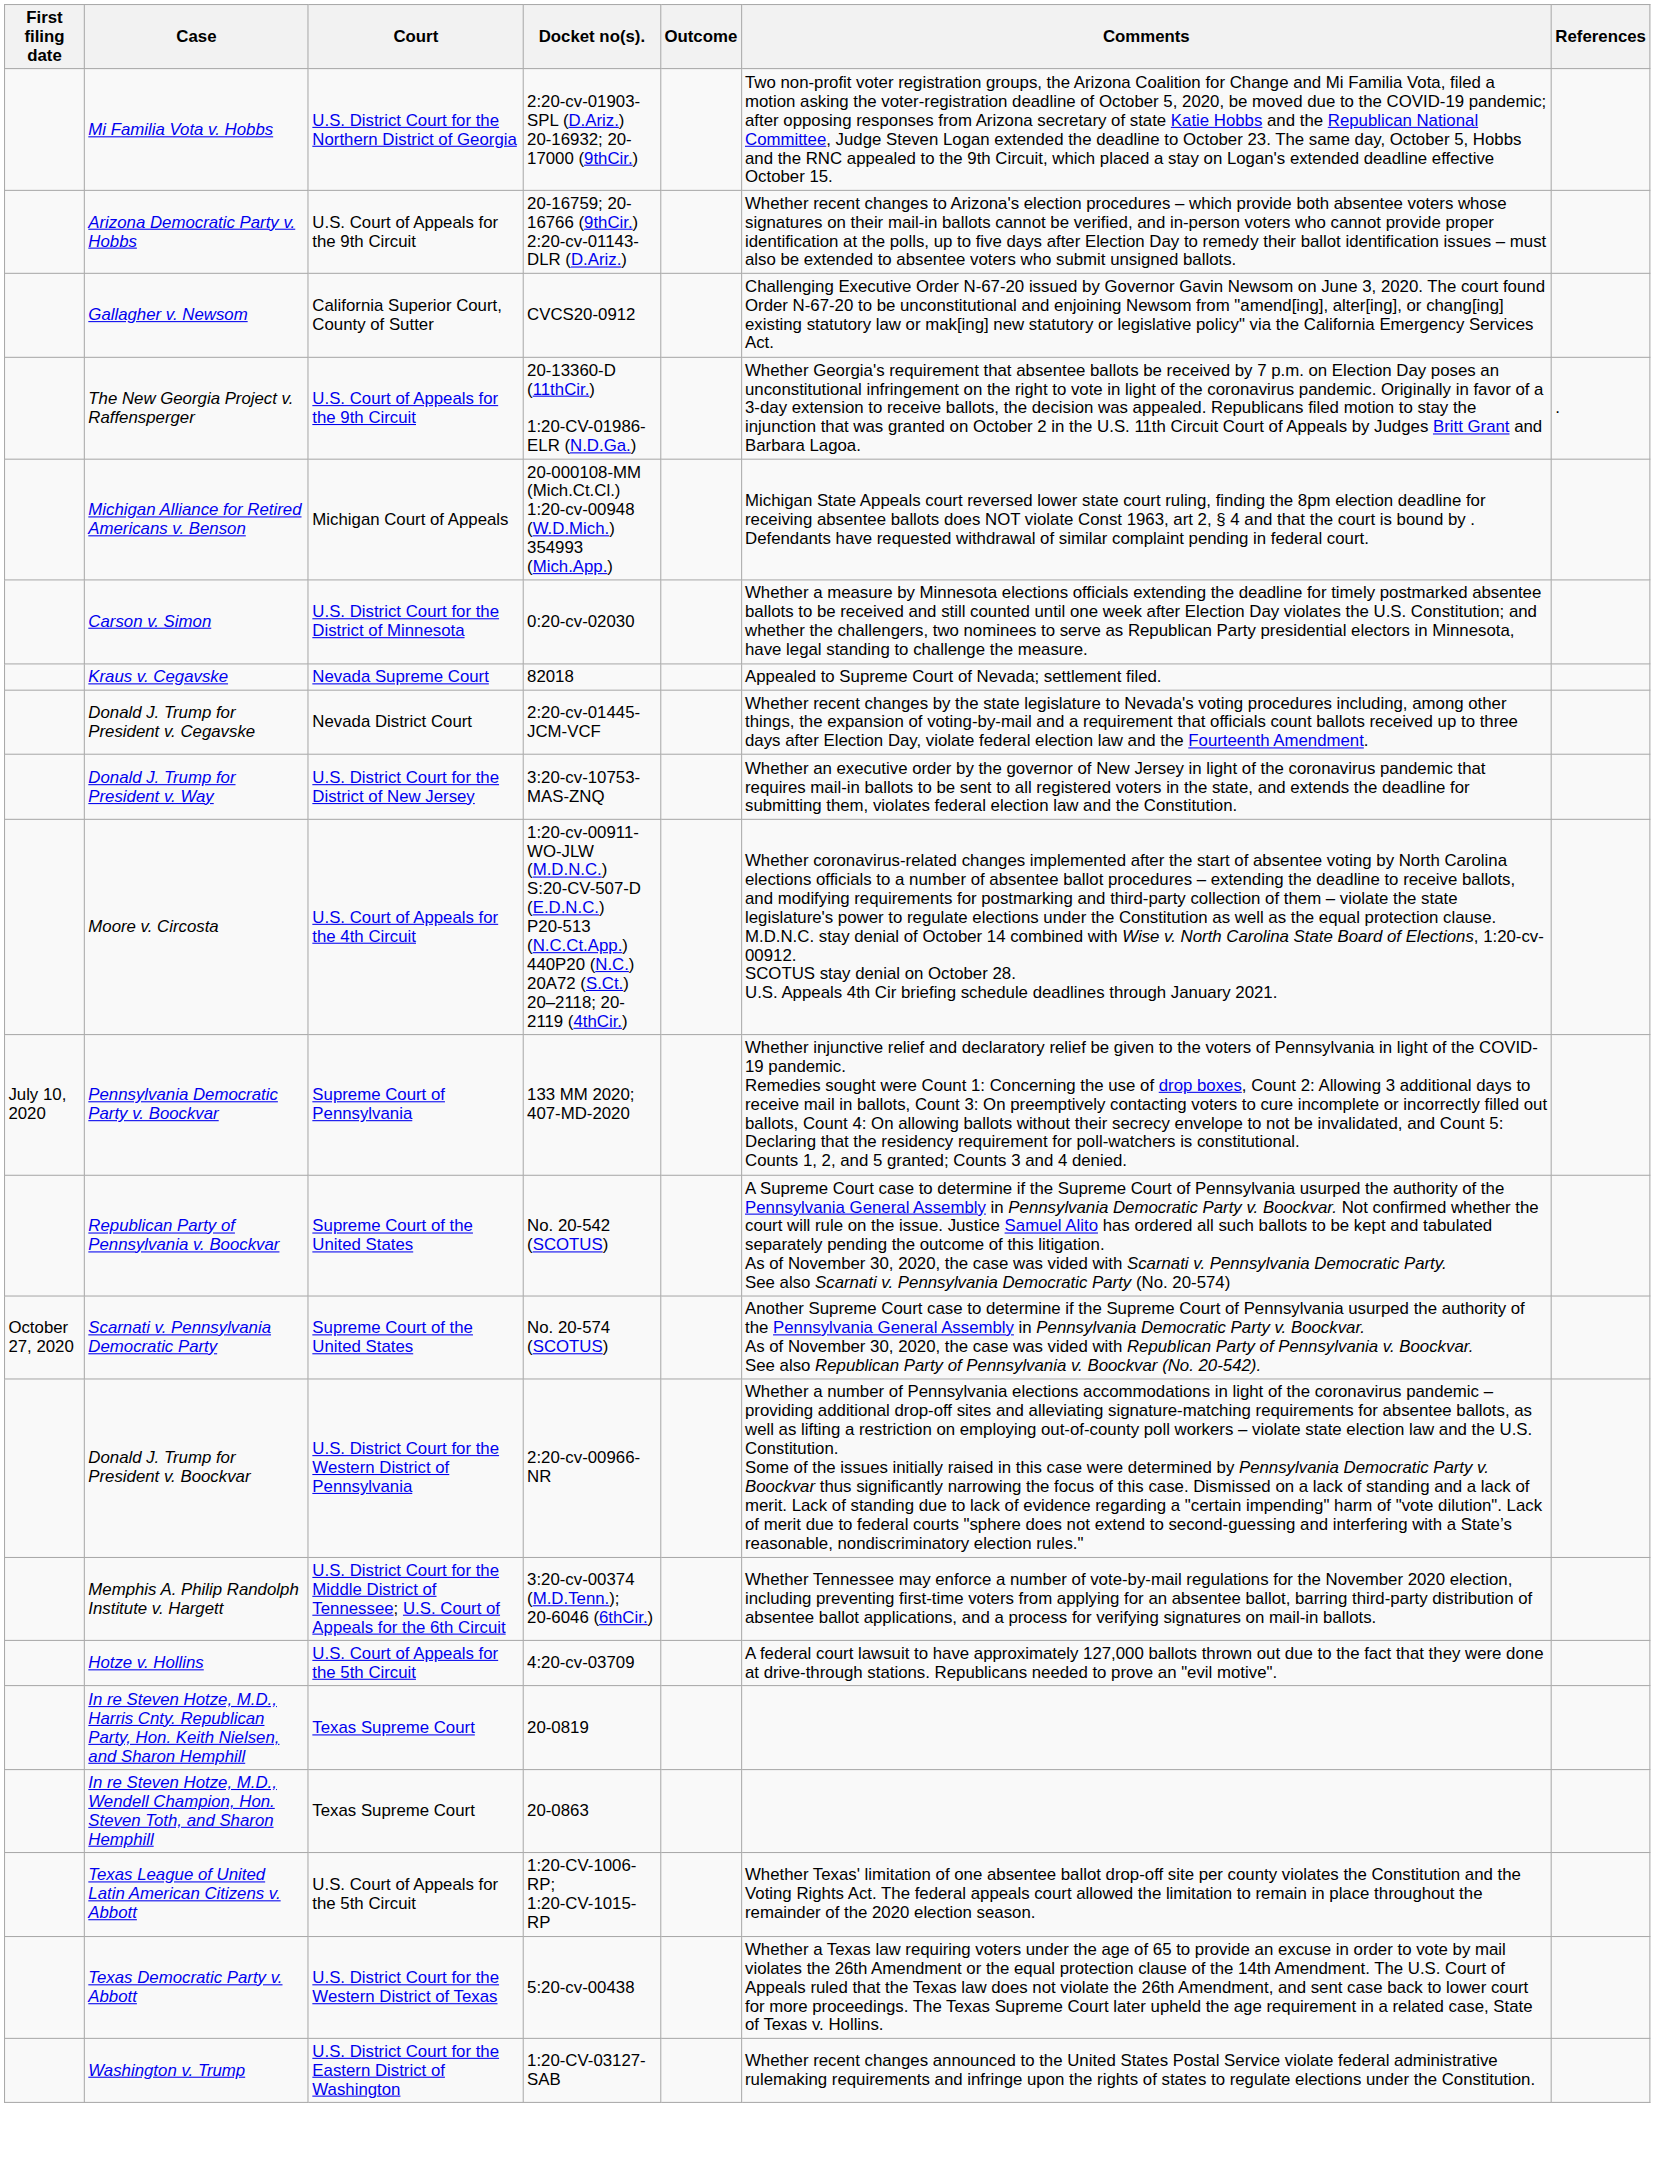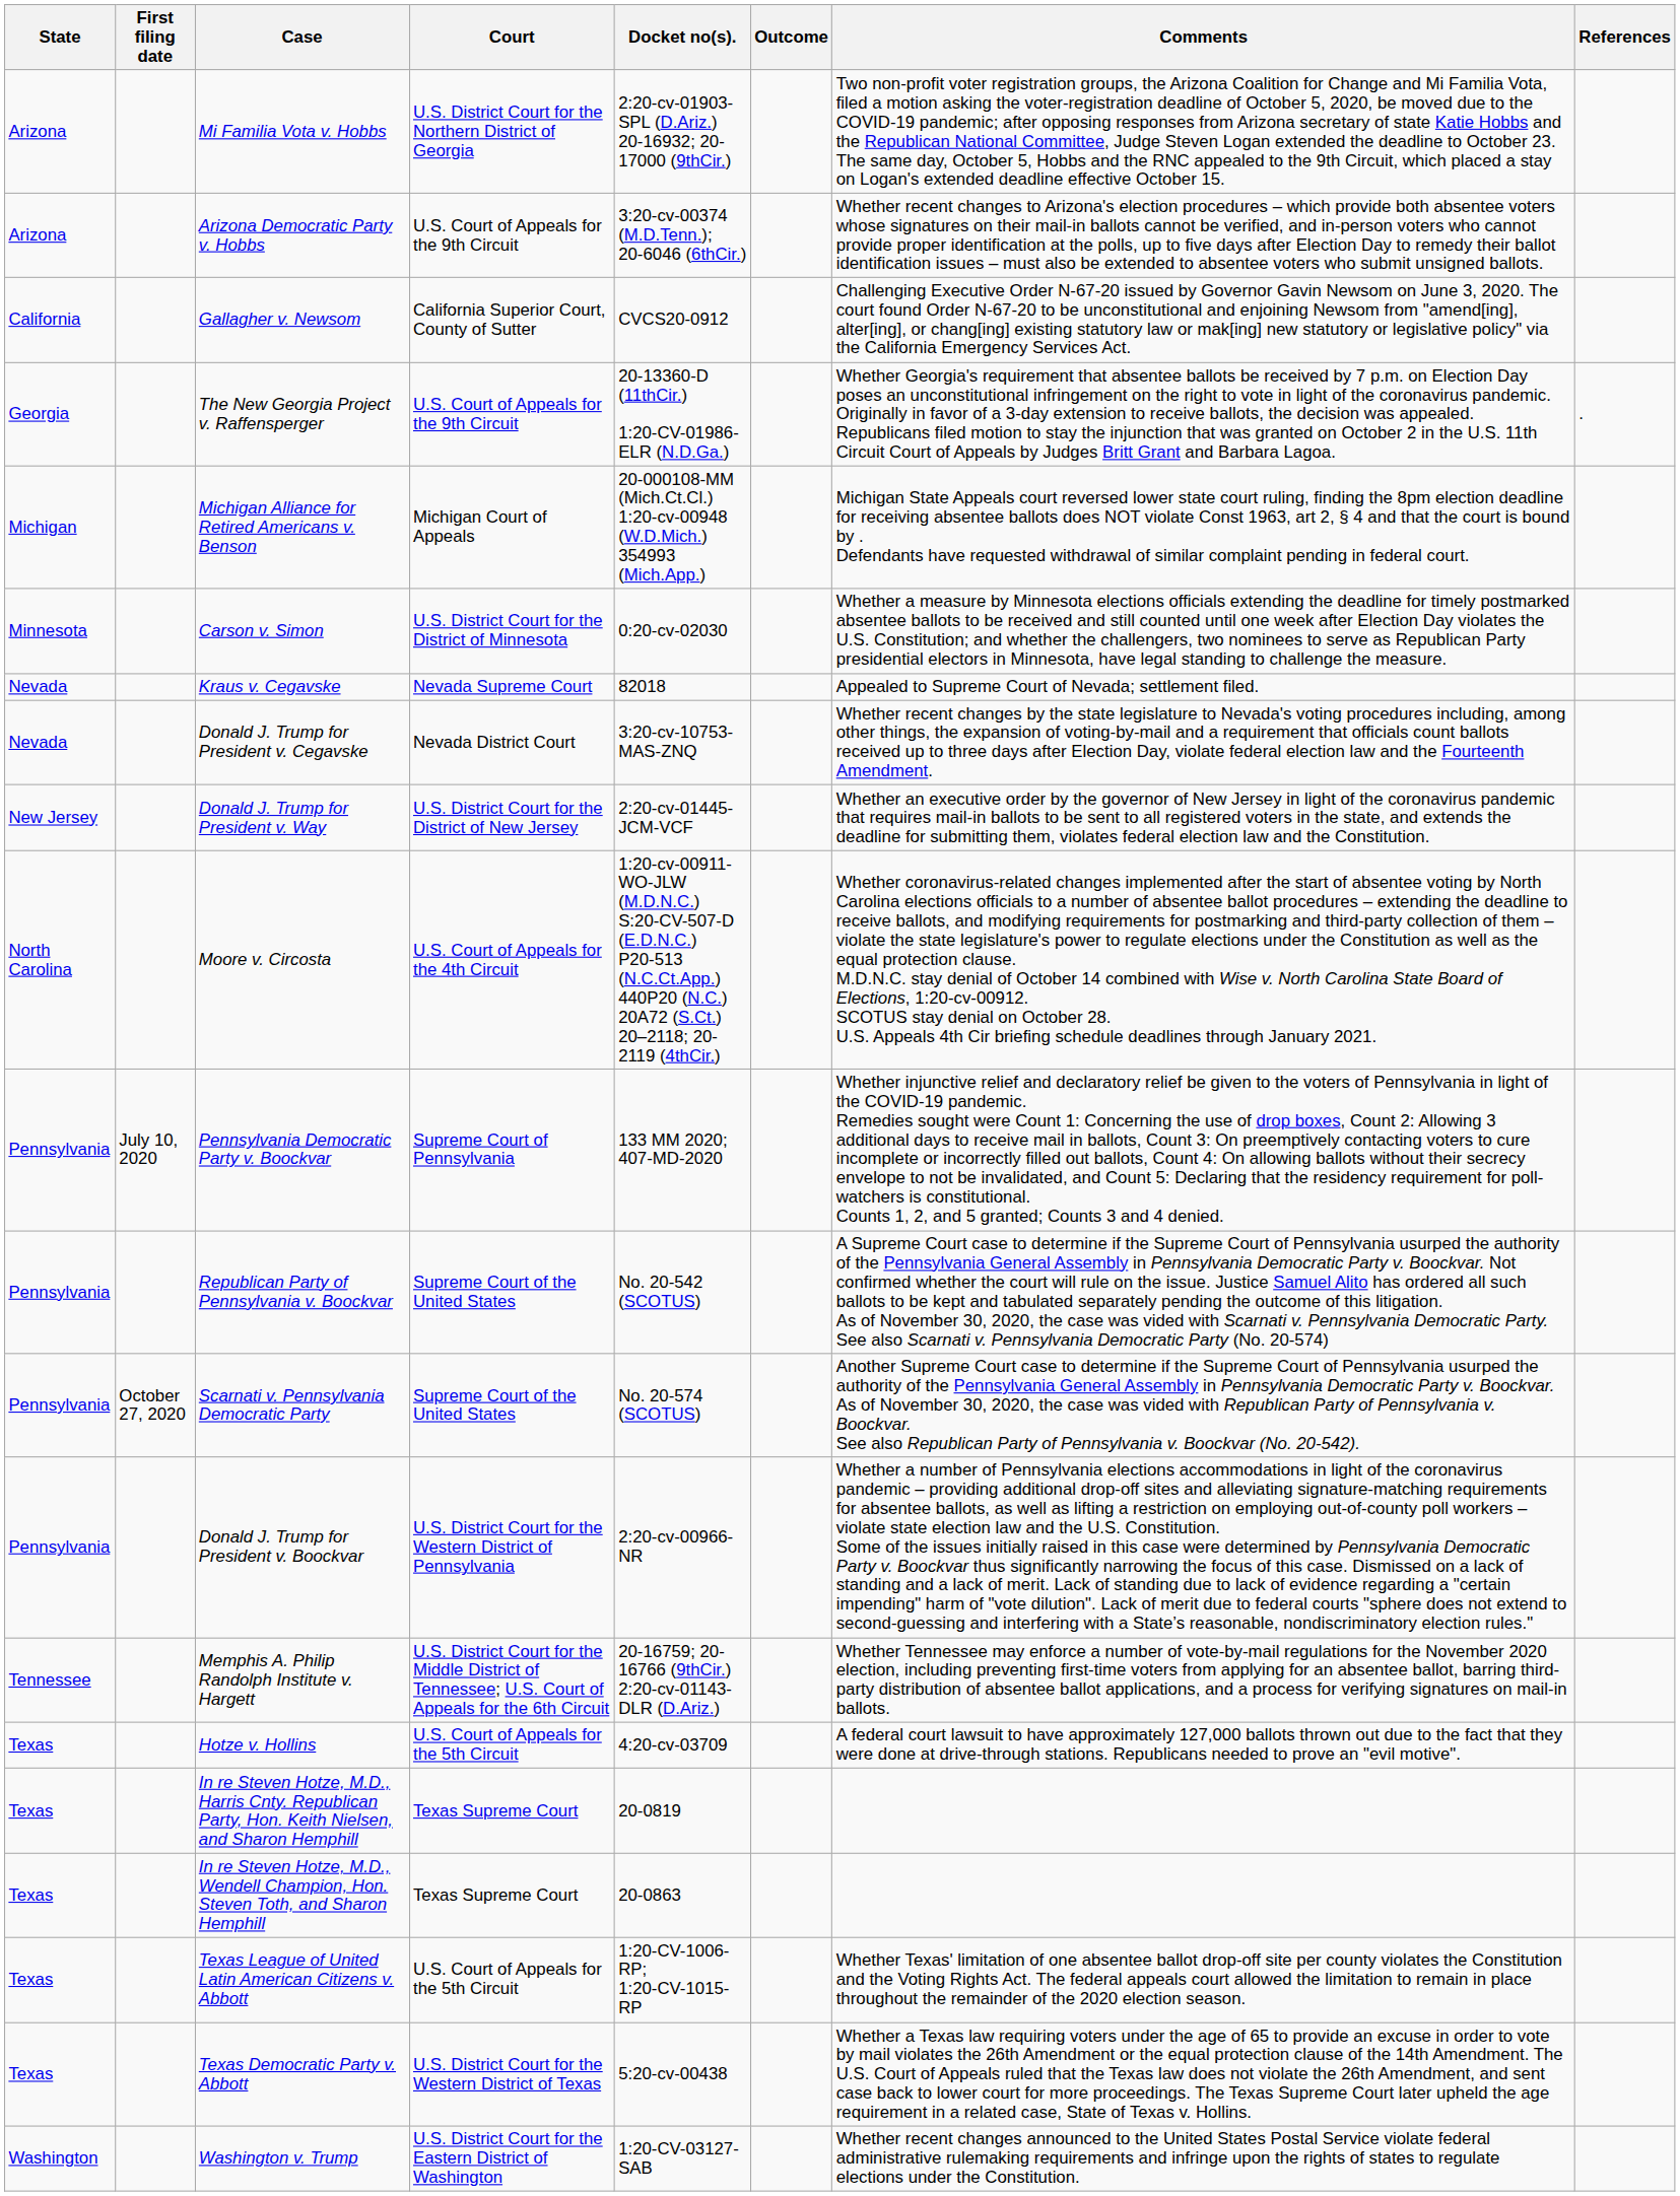+ column: State | Arizona | Arizona | California | Georgia | Michigan | Minnesota | Nevada | Nevada | New Jersey | North Carolina | Pennsylvania | Pennsylvania | Pennsylvania | Pennsylvania | Tennessee | Texas | Texas | Texas | Texas | Texas | Washington
Arizona Democratic Party v. Hobbs | Docket no(s).: 20-16759; 20-16766 (9thCir.) 2:20-cv-01143-DLR (D.Ariz.) -> 3:20-cv-00374 (M.D.Tenn.); 20-6046 (6thCir.)
Donald J. Trump for President v. Cegavske | Docket no(s).: 2:20-cv-01445-JCM-VCF -> 3:20-cv-10753-MAS-ZNQ
Donald J. Trump for President v. Way | Docket no(s).: 3:20-cv-10753-MAS-ZNQ -> 2:20-cv-01445-JCM-VCF
Memphis A. Philip Randolph Institute v. Hargett | Docket no(s).: 3:20-cv-00374 (M.D.Tenn.); 20-6046 (6thCir.) -> 20-16759; 20-16766 (9thCir.) 2:20-cv-01143-DLR (D.Ariz.)
